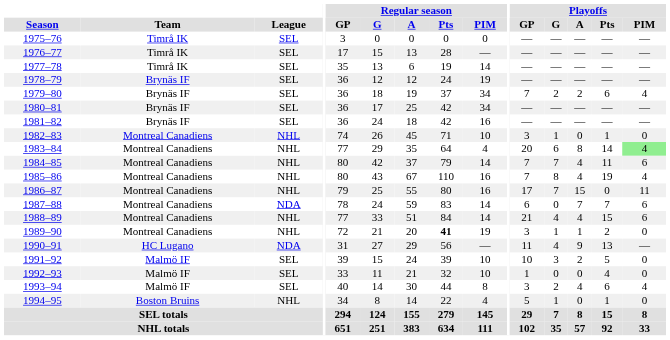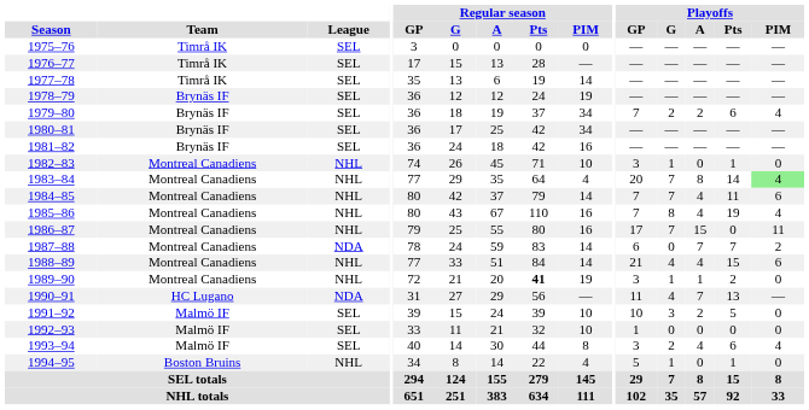1983–84 | Playoffs / G: 6 -> 7
1987–88 | Playoffs / PIM: 6 -> 2
1990–91 | Playoffs / A: 9 -> 7
1992–93 | Playoffs / Pts: 4 -> 0
